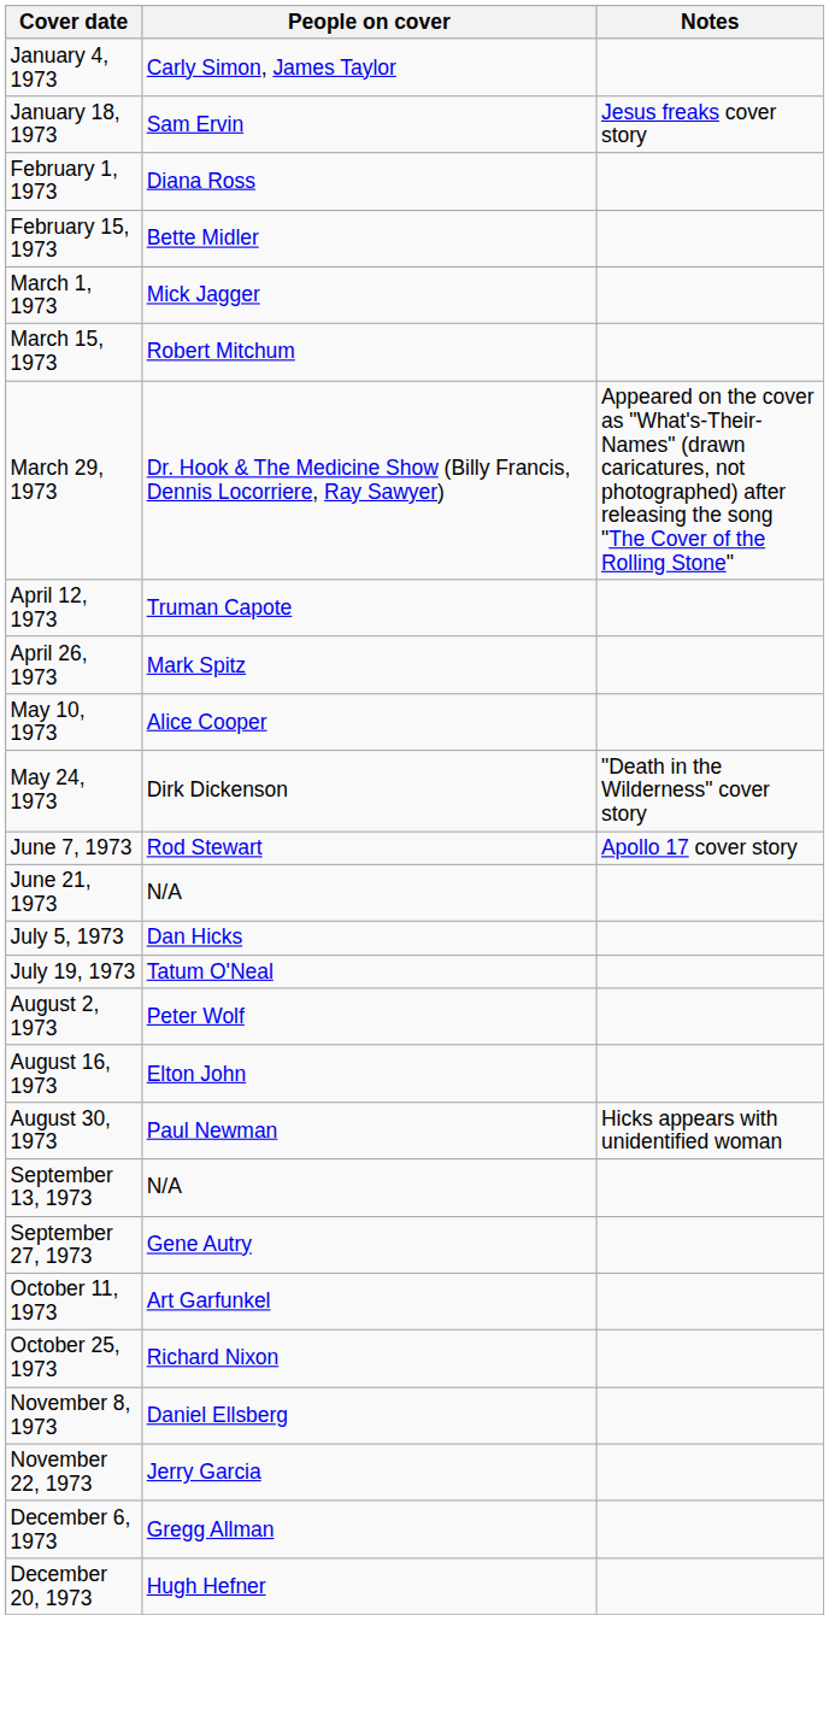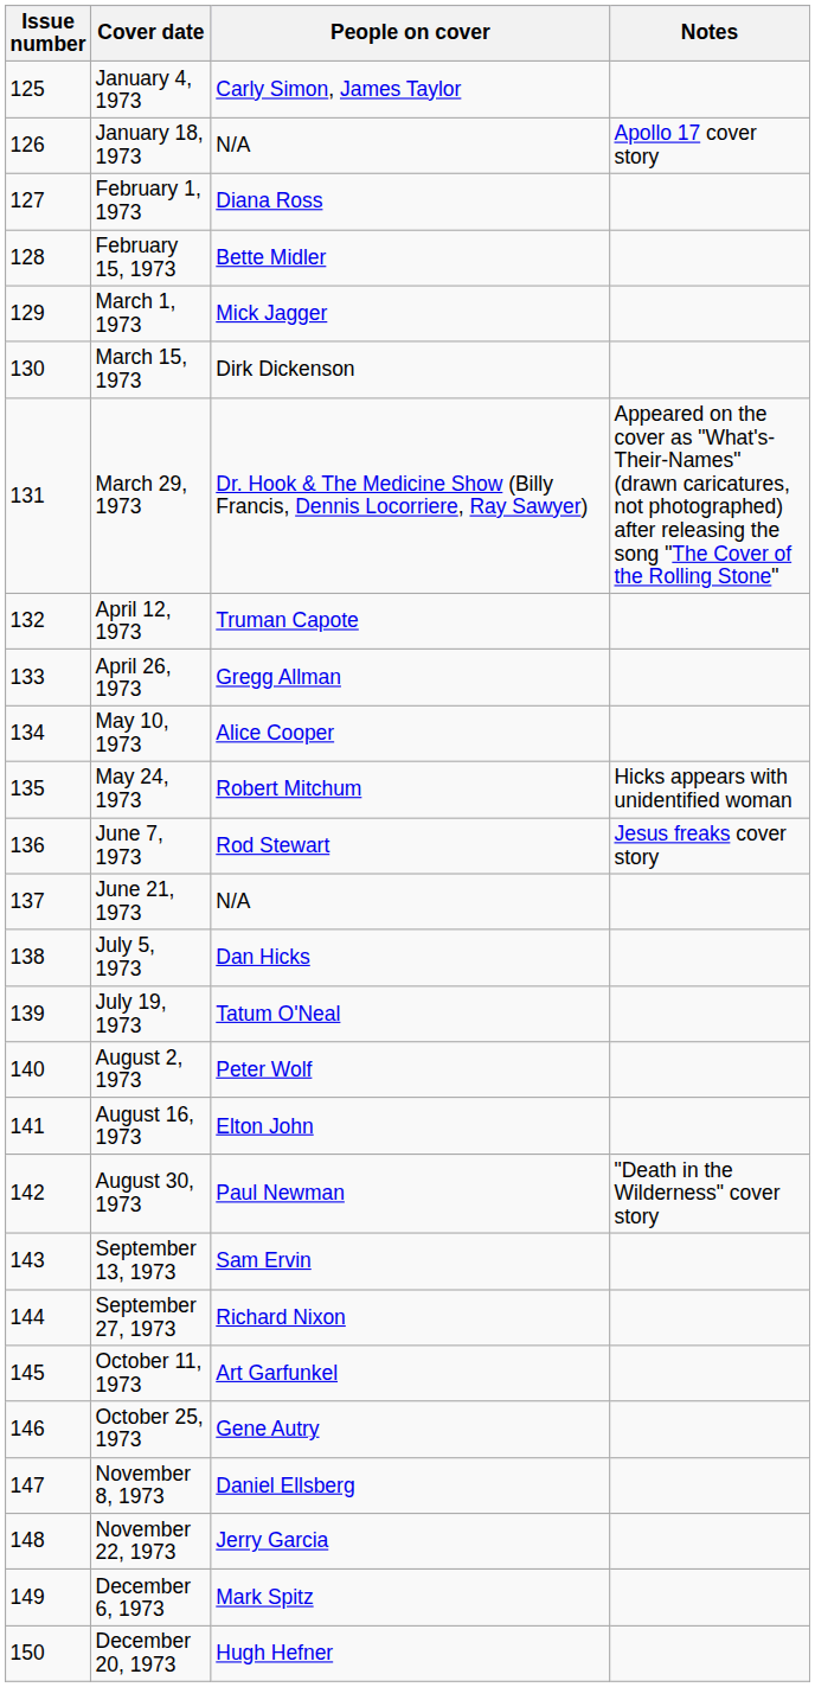+ column: Issue number | 125 | 126 | 127 | 128 | 129 | 130 | 131 | 132 | 133 | 134 | 135 | 136 | 137 | 138 | 139 | 140 | 141 | 142 | 143 | 144 | 145 | 146 | 147 | 148 | 149 | 150
January 18, 1973 | People on cover: Sam Ervin -> N/A
January 18, 1973 | Notes: Jesus freaks cover story -> Apollo 17 cover story
March 15, 1973 | People on cover: Robert Mitchum -> Dirk Dickenson
April 26, 1973 | People on cover: Mark Spitz -> Gregg Allman
May 24, 1973 | People on cover: Dirk Dickenson -> Robert Mitchum
May 24, 1973 | Notes: "Death in the Wilderness" cover story -> Hicks appears with unidentified woman
June 7, 1973 | Notes: Apollo 17 cover story -> Jesus freaks cover story
August 30, 1973 | Notes: Hicks appears with unidentified woman -> "Death in the Wilderness" cover story
September 13, 1973 | People on cover: N/A -> Sam Ervin
September 27, 1973 | People on cover: Gene Autry -> Richard Nixon
October 25, 1973 | People on cover: Richard Nixon -> Gene Autry
December 6, 1973 | People on cover: Gregg Allman -> Mark Spitz
